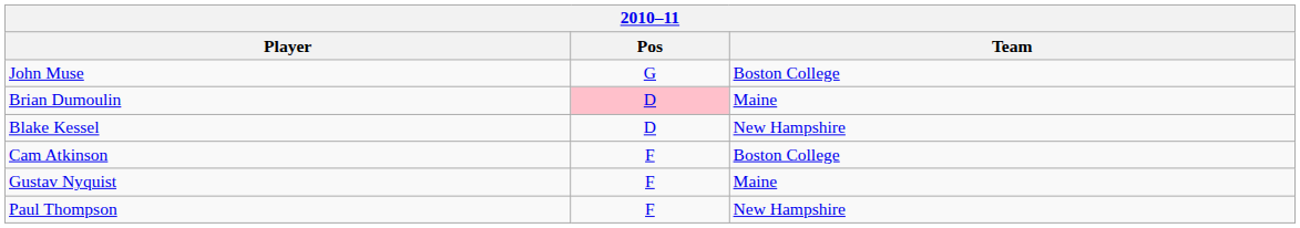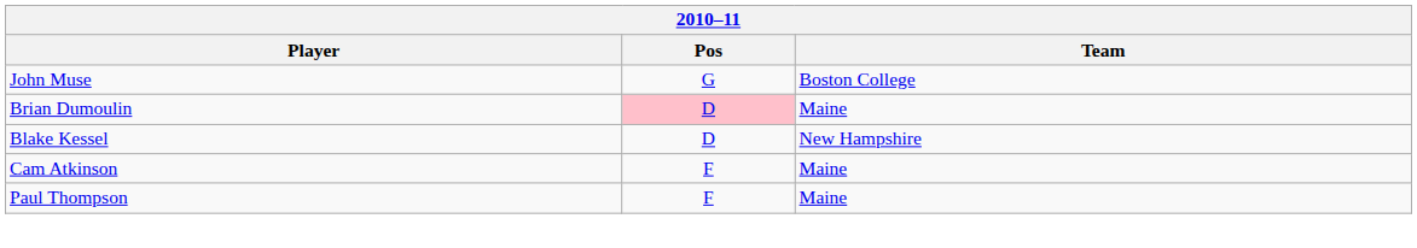Cam Atkinson | Team: Boston College -> Maine
- row: Gustav Nyquist | F | Maine
Paul Thompson | Team: New Hampshire -> Maine
